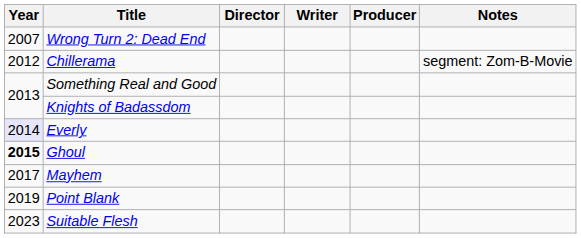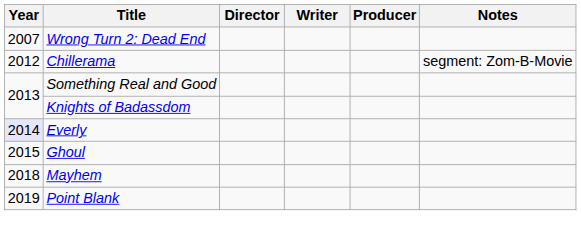Ghoul | Year: bold -> normal
Mayhem | Year: 2017 -> 2018
- row: 2023 | Suitable Flesh
